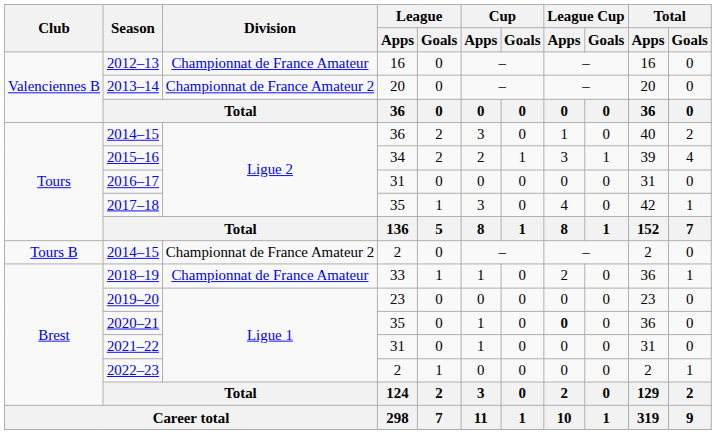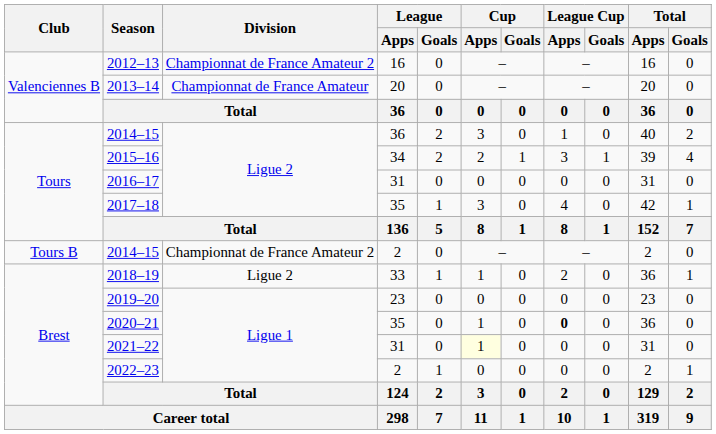2012–13 | Division: Championnat de France Amateur -> Championnat de France Amateur 2
2013–14 | Division: Championnat de France Amateur 2 -> Championnat de France Amateur
2018–19 | Division: Championnat de France Amateur -> Ligue 2
2021–22 | Cup / Apps: no background -> lightyellow background
